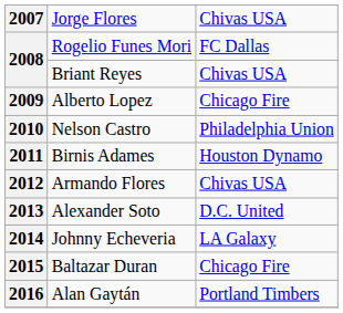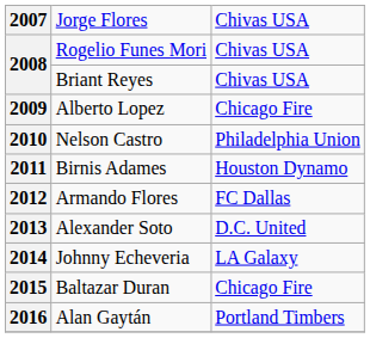2008 / Rogelio Funes Mori | column 3: FC Dallas -> Chivas USA
2012 | column 3: Chivas USA -> FC Dallas
